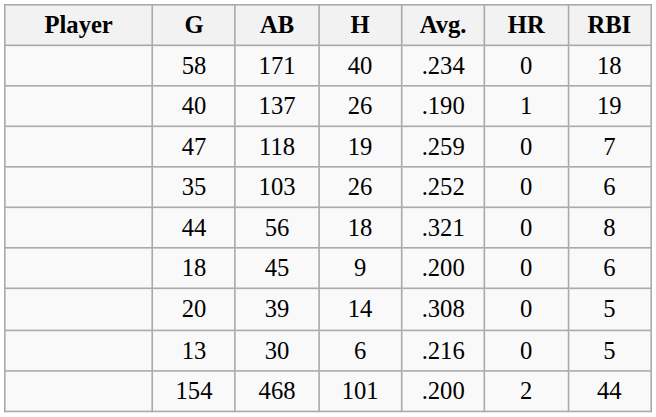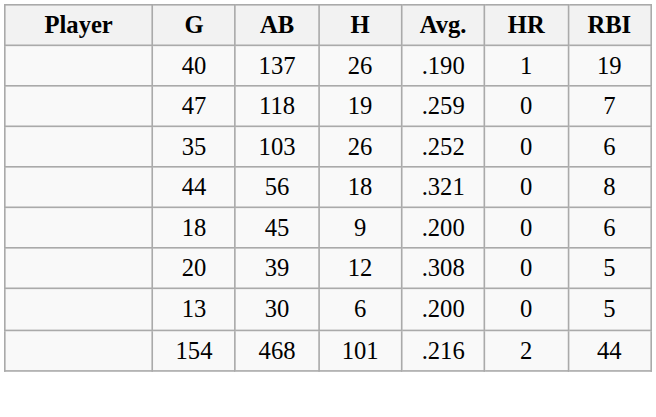- row: 58 | 171 | 40 | .234 | 0 | 18
20 | H: 14 -> 12
13 | Avg.: .216 -> .200
154 | Avg.: .200 -> .216
